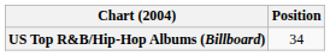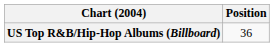US Top R&B/Hip-Hop Albums (Billboard) | Position: 34 -> 36
